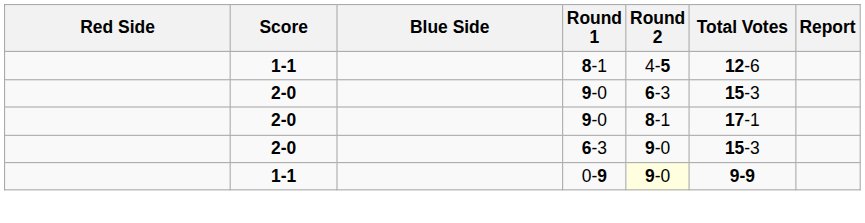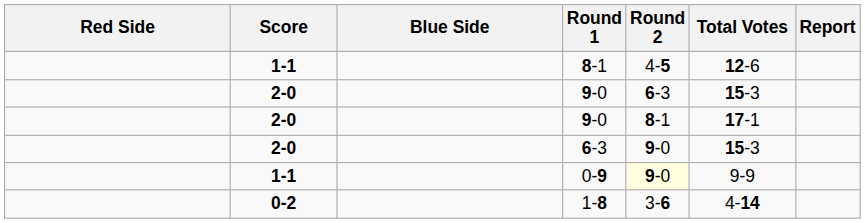0-9 | Total Votes: bold -> normal
+ row: 0-2 | 1-8 | 3-6 | 4-14
